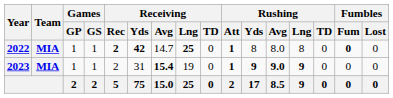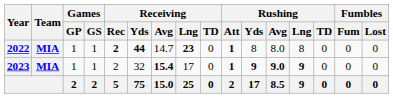2022 | Receiving / Yds: 42 -> 44
2022 | Receiving / Lng: 25 -> 23
2022 | Fumbles / Fum: bold -> normal
2023 | Receiving / Yds: 31 -> 32
2023 | Receiving / Lng: 19 -> 17
